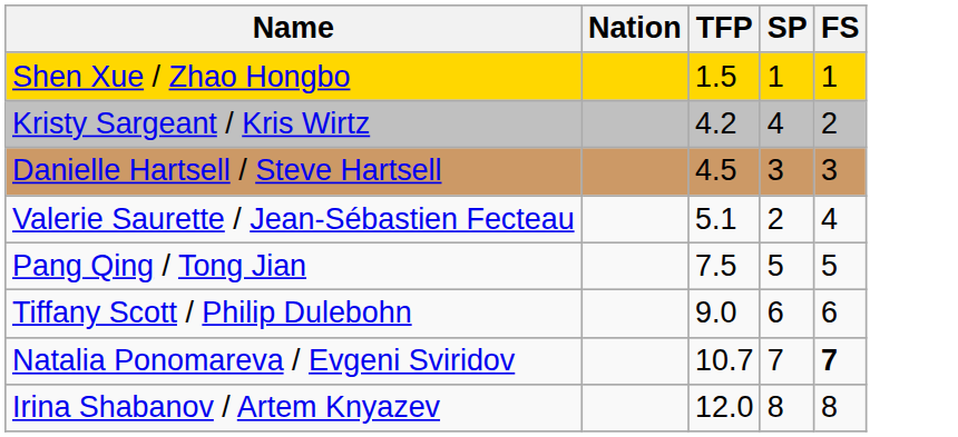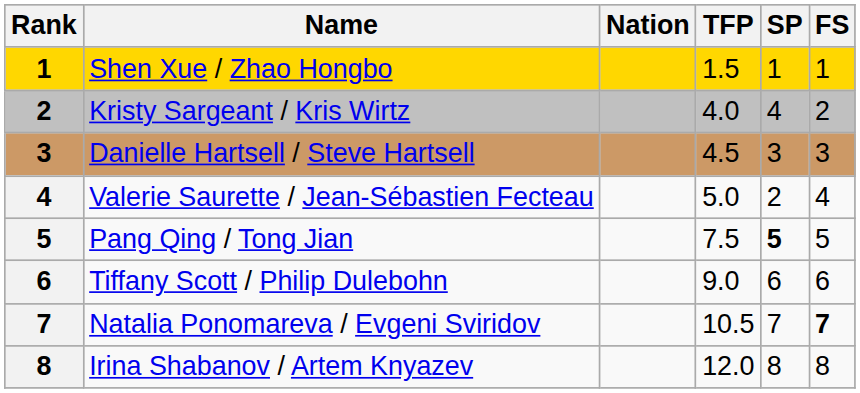+ column: Rank | 1 | 2 | 3 | 4 | 5 | 6 | 7 | 8
Kristy Sargeant / Kris Wirtz | TFP: 4.2 -> 4.0
Valerie Saurette / Jean-Sébastien Fecteau | TFP: 5.1 -> 5.0
Pang Qing / Tong Jian | SP: normal -> bold
Natalia Ponomareva / Evgeni Sviridov | TFP: 10.7 -> 10.5
